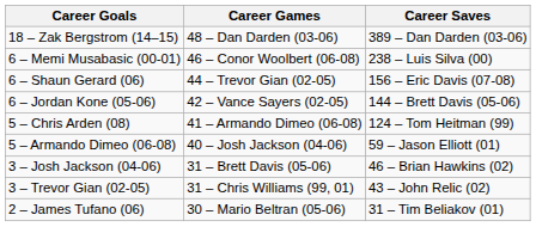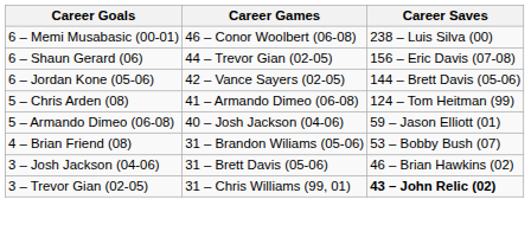- row: 18 – Zak Bergstrom (14–15) | 48 – Dan Darden (03-06) | 389 – Dan Darden (03-06)
+ row: 4 – Brian Friend (08) | 31 – Brandon Wiliams (05-06) | 53 – Bobby Bush (07)
3 – Trevor Gian (02-05) | Career Saves: normal -> bold
- row: 2 – James Tufano (06) | 30 – Mario Beltran (05-06) | 31 – Tim Beliakov (01)
